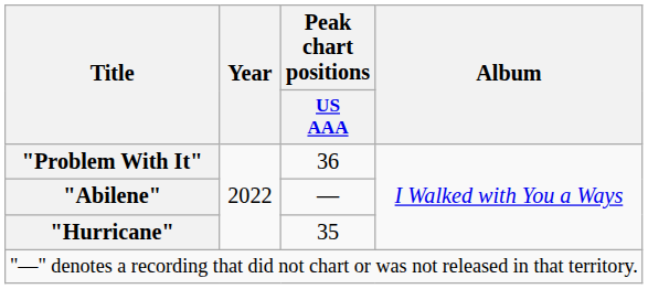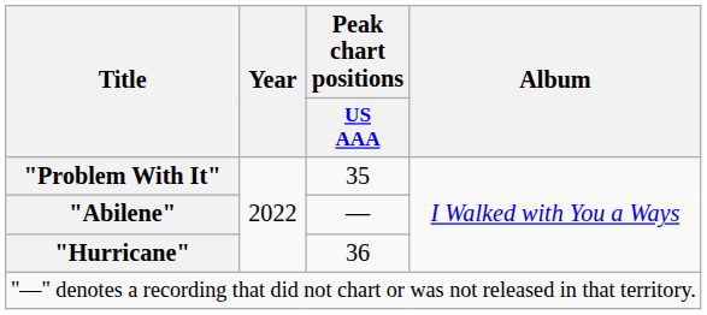"Problem With It" | Peak chart positions / US AAA: 36 -> 35
"Hurricane" | Peak chart positions / US AAA: 35 -> 36
